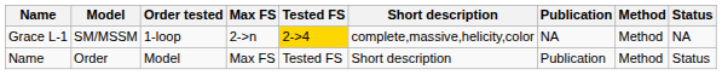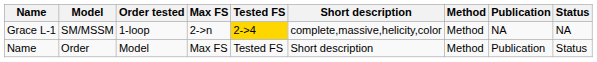columns swapped: Publication <-> Method
